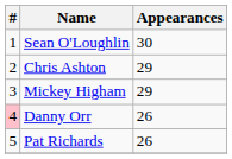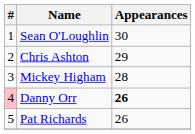Mickey Higham | Appearances: 29 -> 28
Danny Orr | Appearances: normal -> bold
